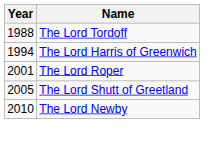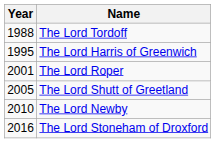The Lord Harris of Greenwich | Year: 1994 -> 1995
+ row: 2016 | The Lord Stoneham of Droxford
